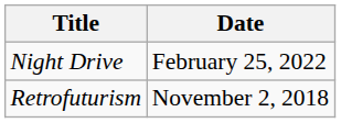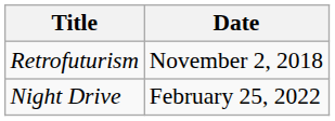rows swapped: Retrofuturism <-> Night Drive
